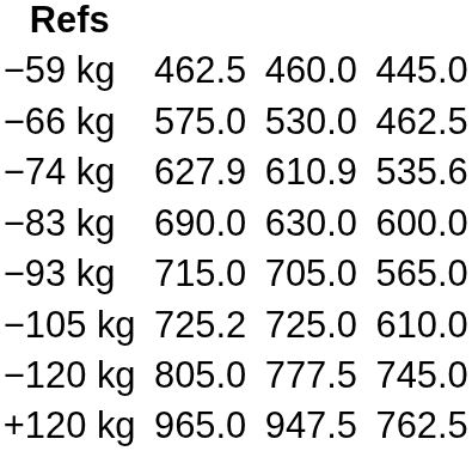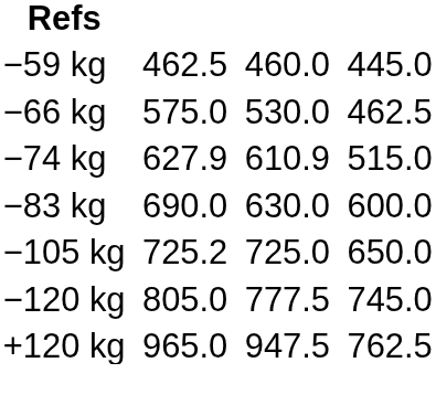−74 kg | column 7: 535.6 -> 515.0
- row: −93 kg | 715.0 | 705.0 | 565.0
−105 kg | column 7: 610.0 -> 650.0
